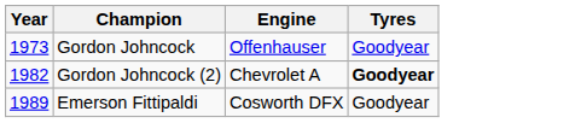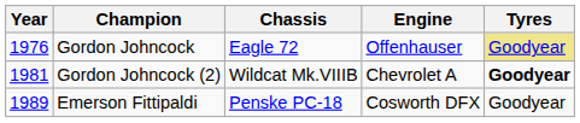+ column: Chassis | Eagle 72 | Wildcat Mk.VIIIB | Penske PC-18
Gordon Johncock | Year: 1973 -> 1976
Gordon Johncock | Tyres: no background -> khaki background
Gordon Johncock (2) | Year: 1982 -> 1981
